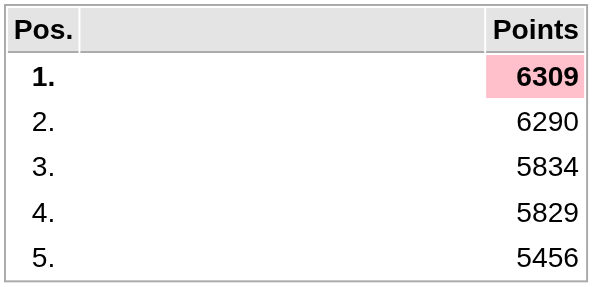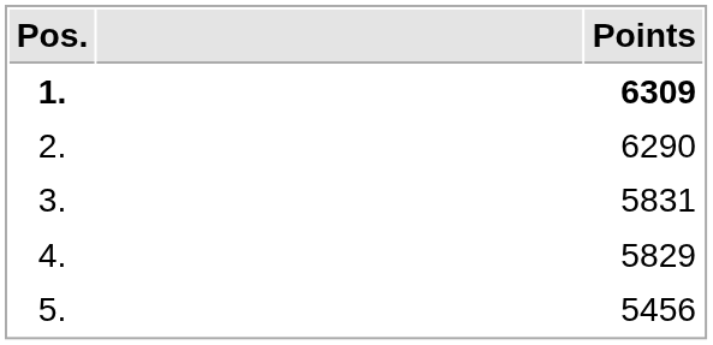1. | Points: pink background -> no background
3. | Points: 5834 -> 5831
